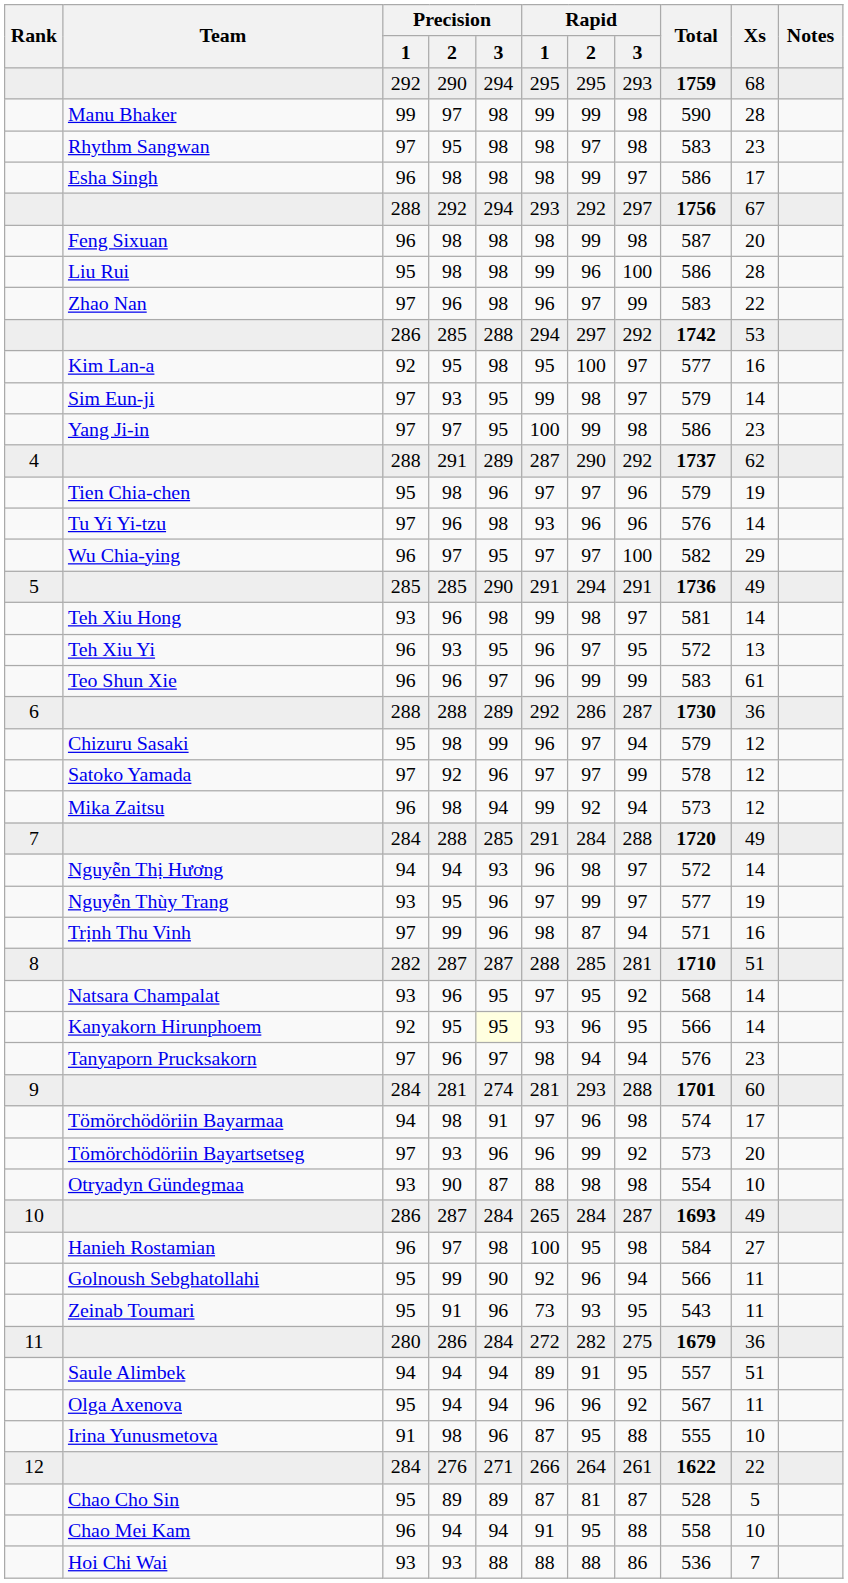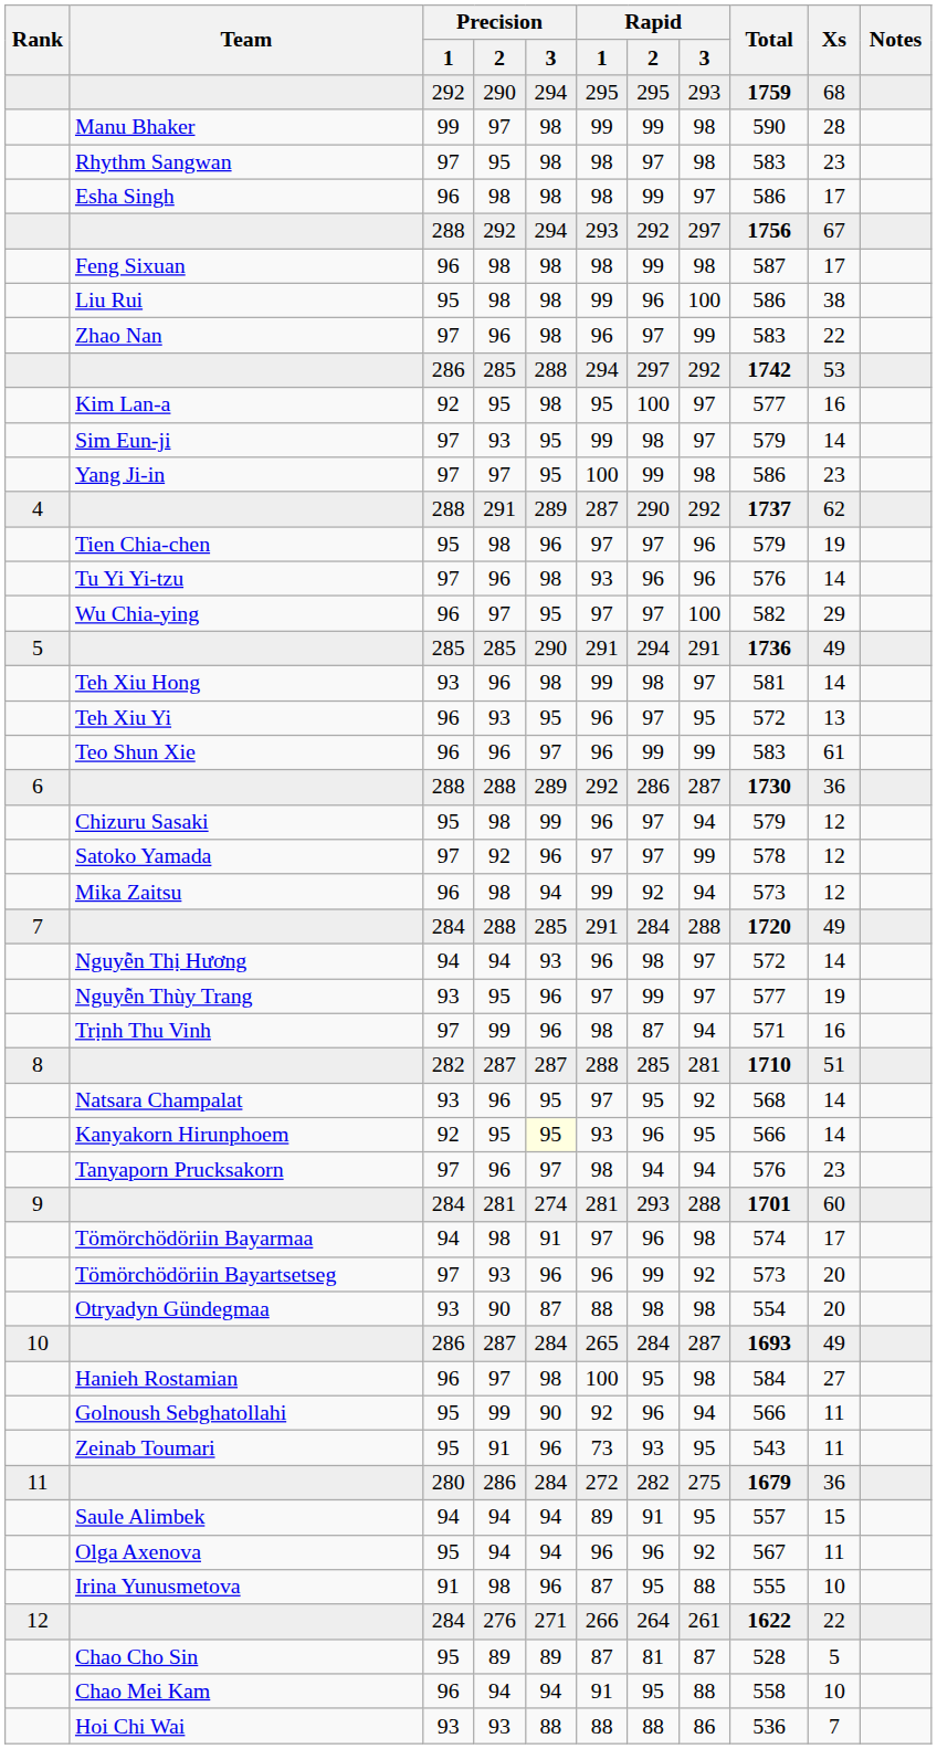Feng Sixuan | Xs: 20 -> 17
Liu Rui | Xs: 28 -> 38
Otryadyn Gündegmaa | Xs: 10 -> 20
Saule Alimbek | Xs: 51 -> 15
